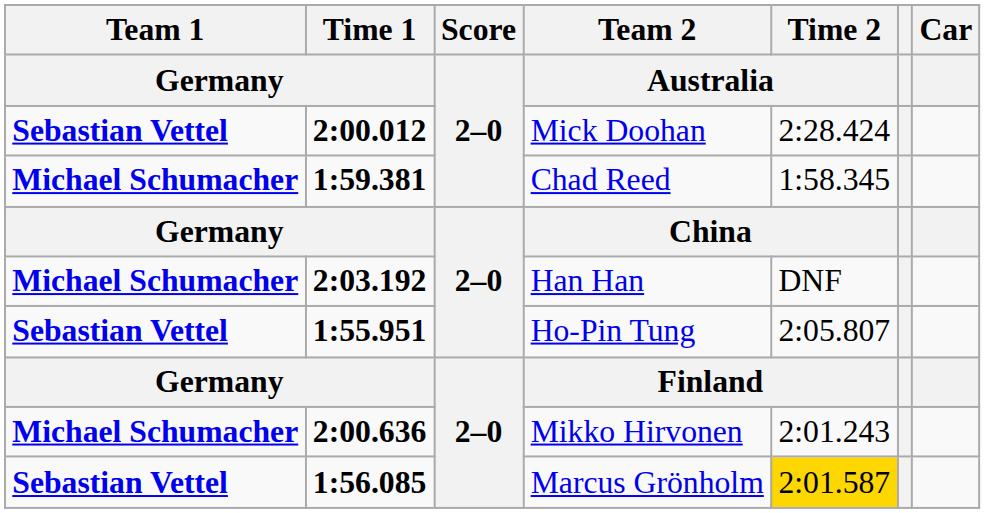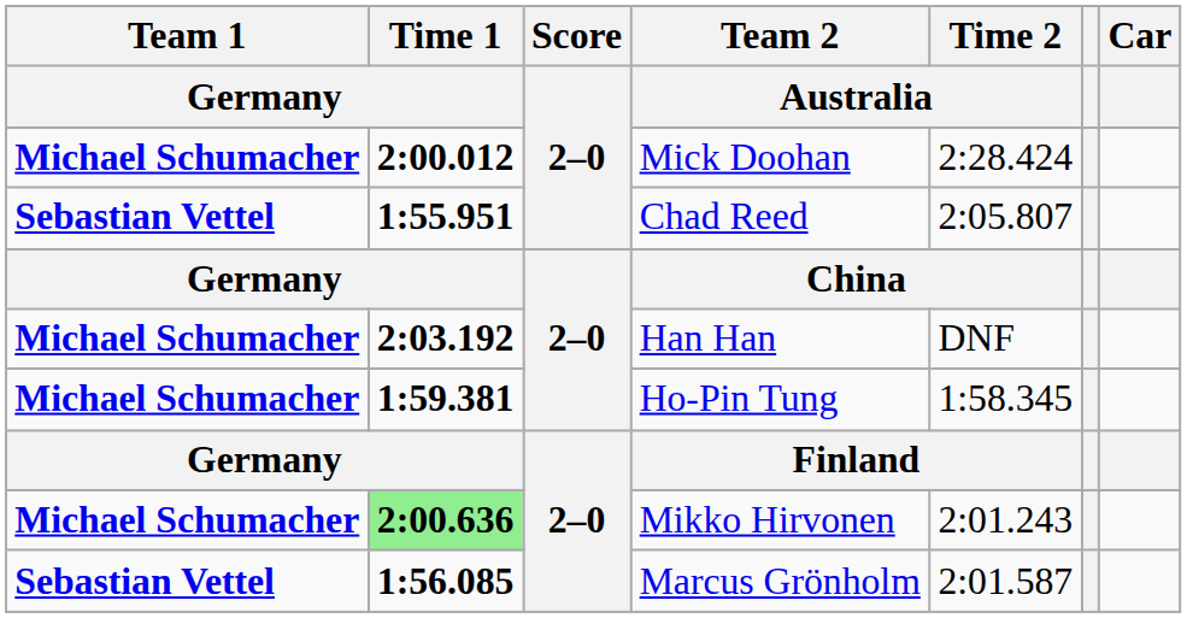Mick Doohan | Team 1 / Germany: Sebastian Vettel -> Michael Schumacher
Chad Reed | Team 1 / Germany: Michael Schumacher -> Sebastian Vettel
Chad Reed | Time 1 / Germany: 1:59.381 -> 1:55.951
Chad Reed | Time 2 / Australia: 1:58.345 -> 2:05.807
Ho-Pin Tung | Team 1 / Germany: Sebastian Vettel -> Michael Schumacher
Ho-Pin Tung | Time 1 / Germany: 1:55.951 -> 1:59.381
Ho-Pin Tung | Time 2 / Australia: 2:05.807 -> 1:58.345
Mikko Hirvonen | Time 1 / Germany: no background -> lightgreen background
Marcus Grönholm | Time 2 / Australia: gold background -> no background
